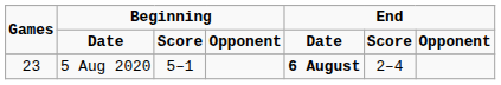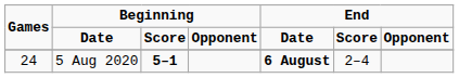5 Aug 2020 | Games: 23 -> 24
5 Aug 2020 | Beginning / Score: normal -> bold
